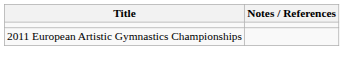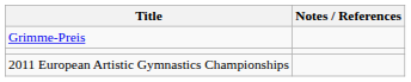+ row: Grimme-Preis
